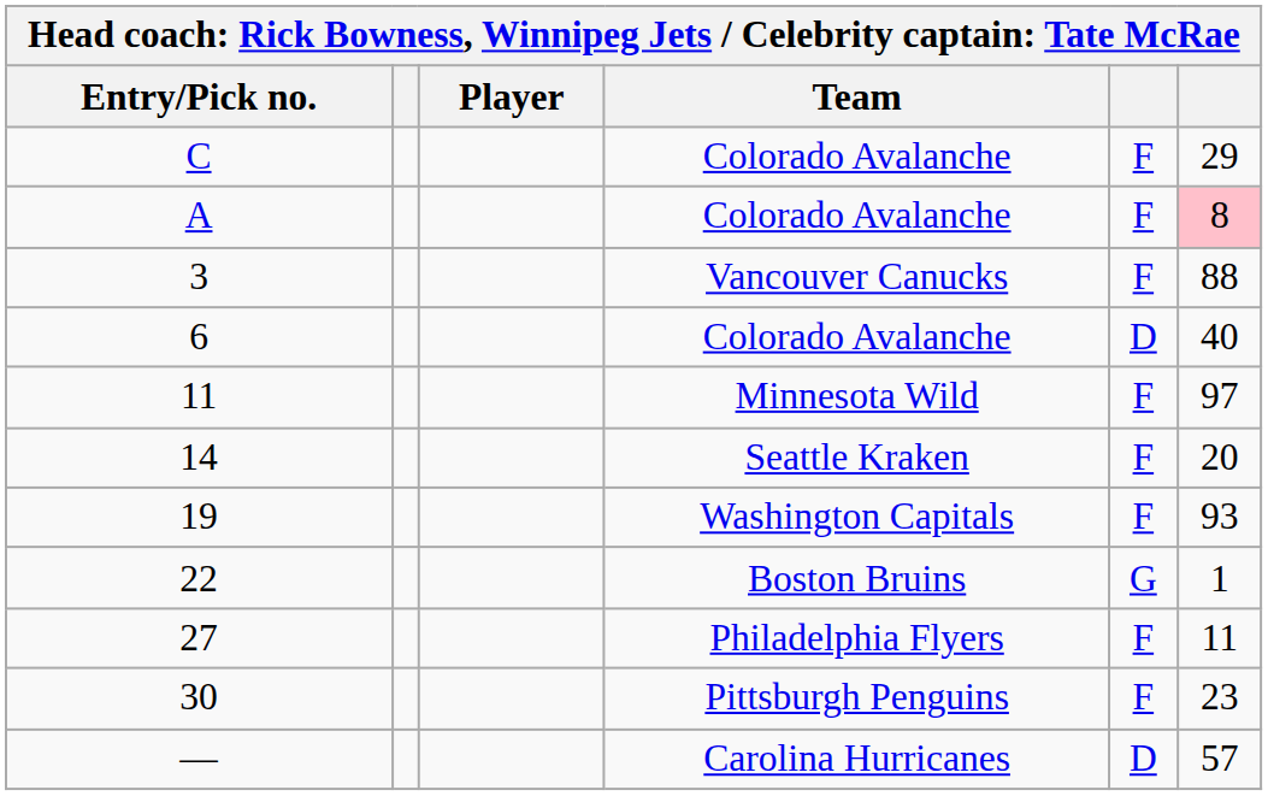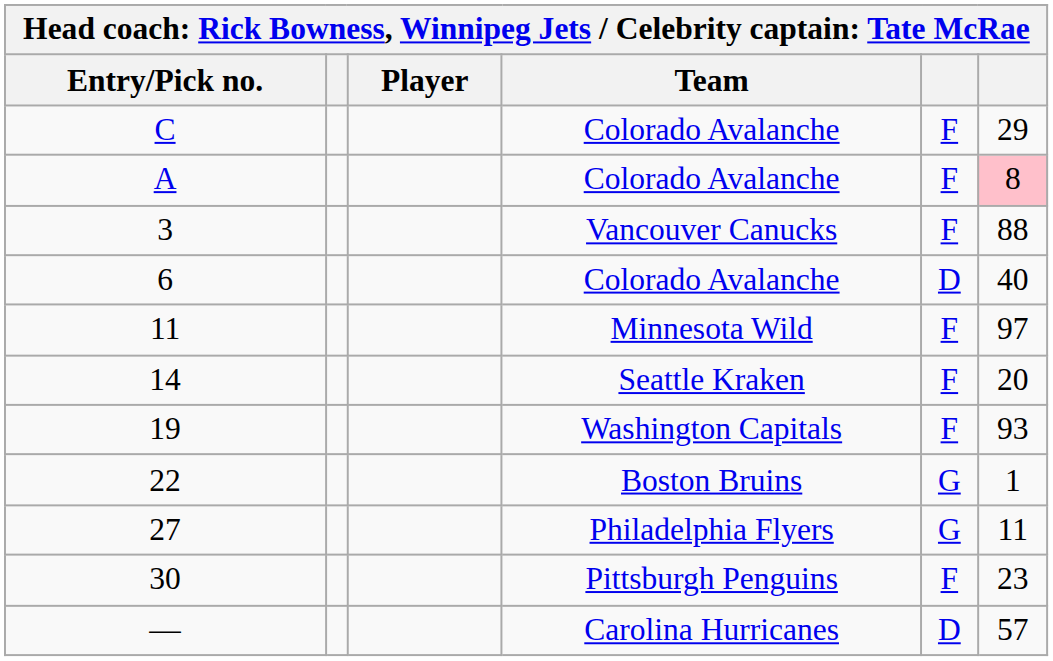27 | column 5: F -> G
